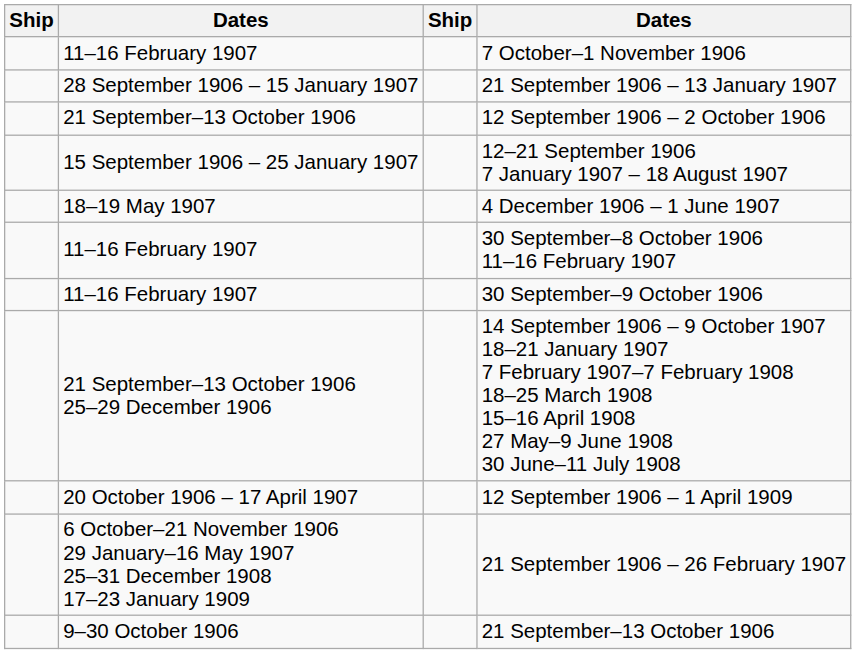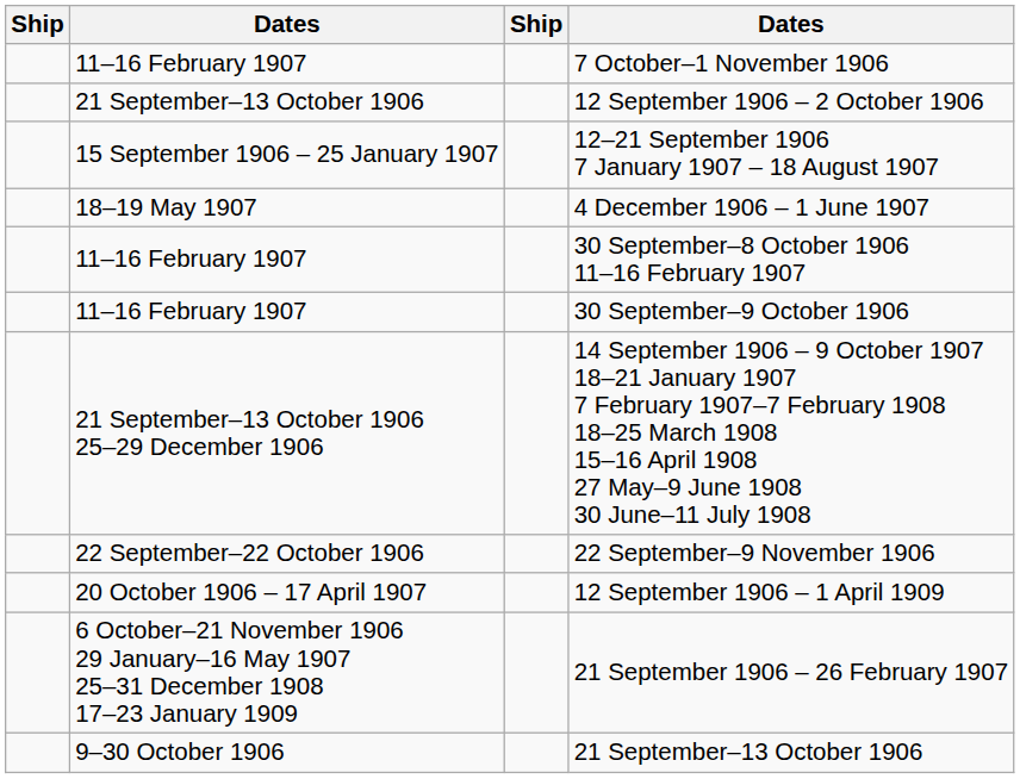- row: 28 September 1906 – 15 January 1907 | 21 September 1906 – 13 January 1907
+ row: 22 September–22 October 1906 | 22 September–9 November 1906
